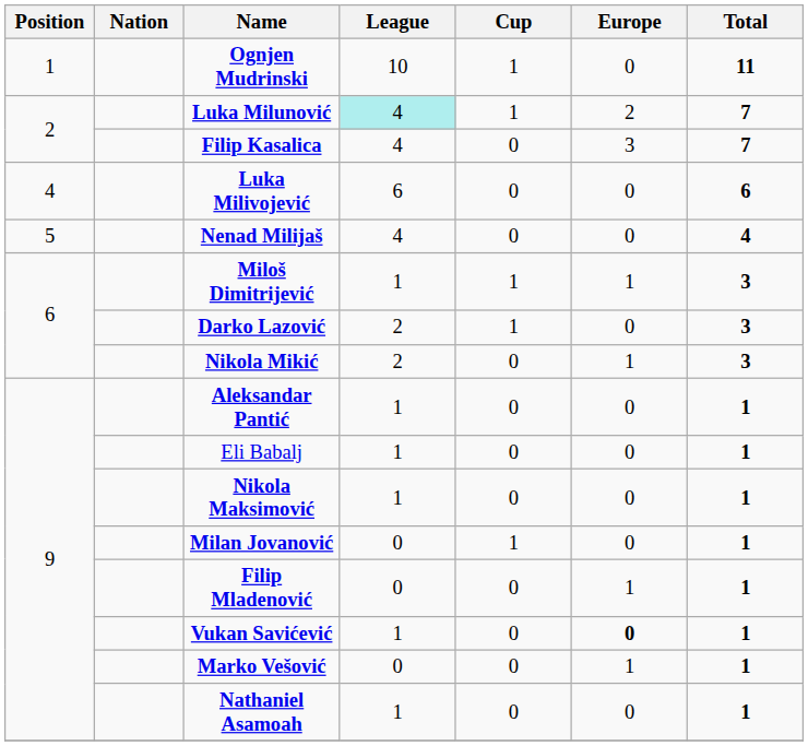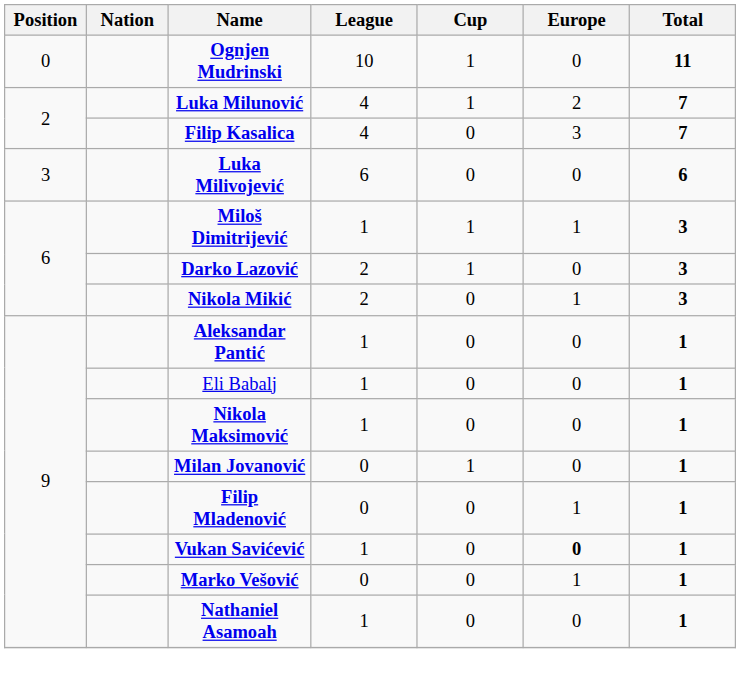Ognjen Mudrinski | Position: 1 -> 0
Luka Milunović | League: paleturquoise background -> no background
Luka Milivojević | Position: 4 -> 3
- row: 5 | Nenad Milijaš | 4 | 0 | 0 | 4
